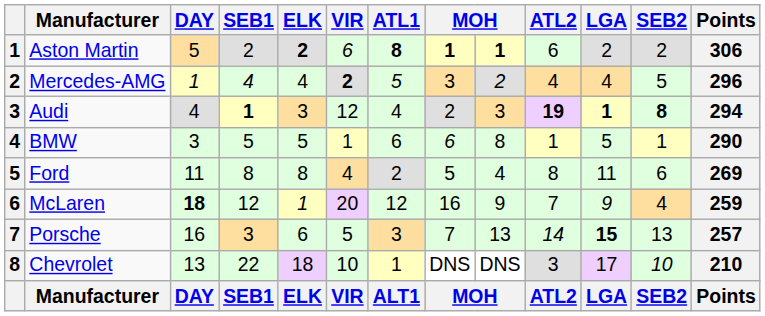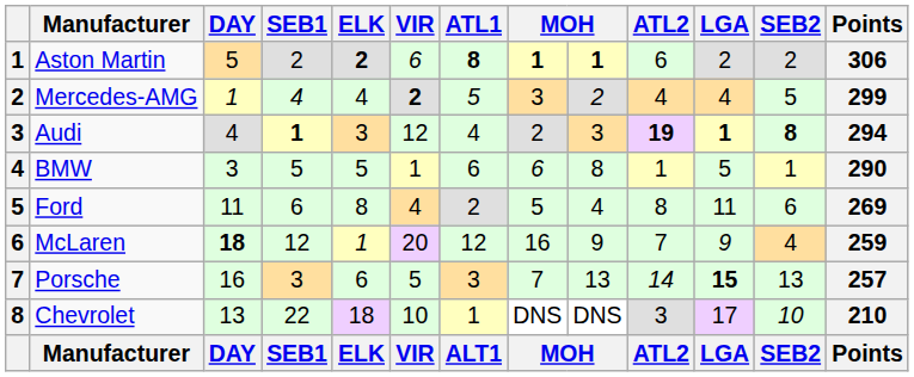Mercedes-AMG | Points: 296 -> 299
Ford | SEB1: 8 -> 6
